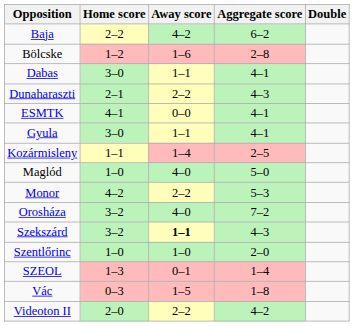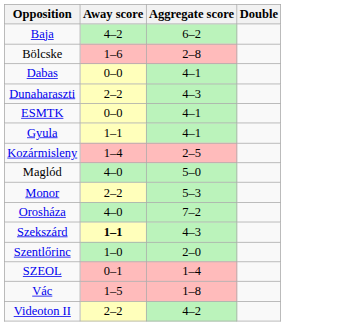- column: Home score | 2–2 | 1–2 | 3–0 | 2–1 | 4–1 | 3–0 | 1–1 | 1–0 | 4–2 | 3–2 | 3–2 | 1–0 | 1–3 | 0–3 | 2–0
Dabas | Away score: 1–1 -> 0–0
